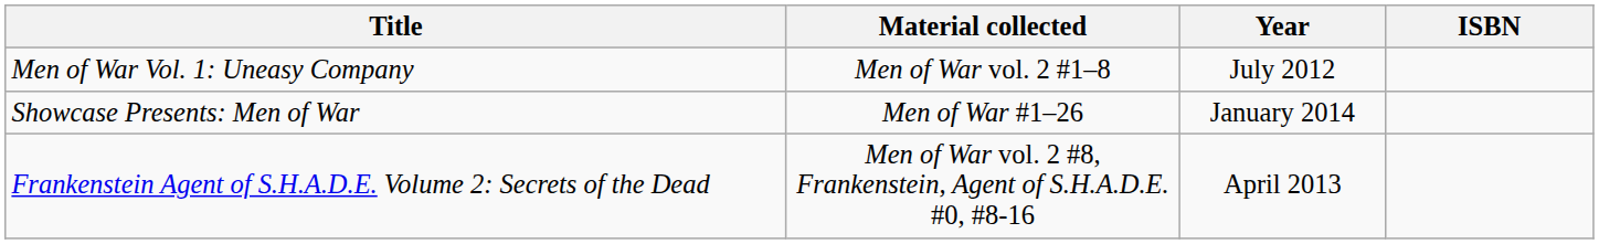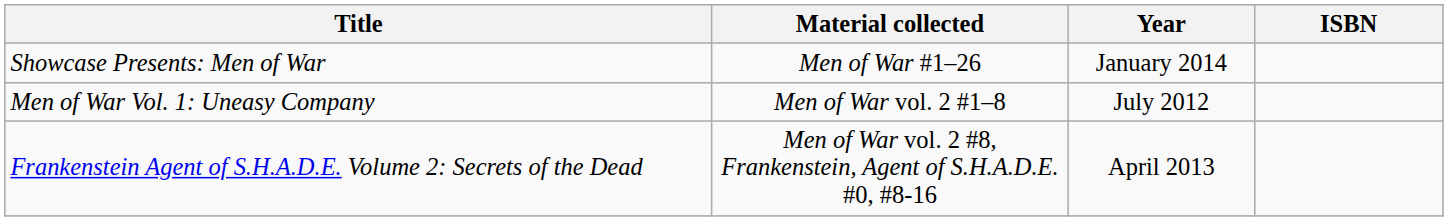rows swapped: Showcase Presents: Men of War <-> Men of War Vol. 1: Uneasy Company
